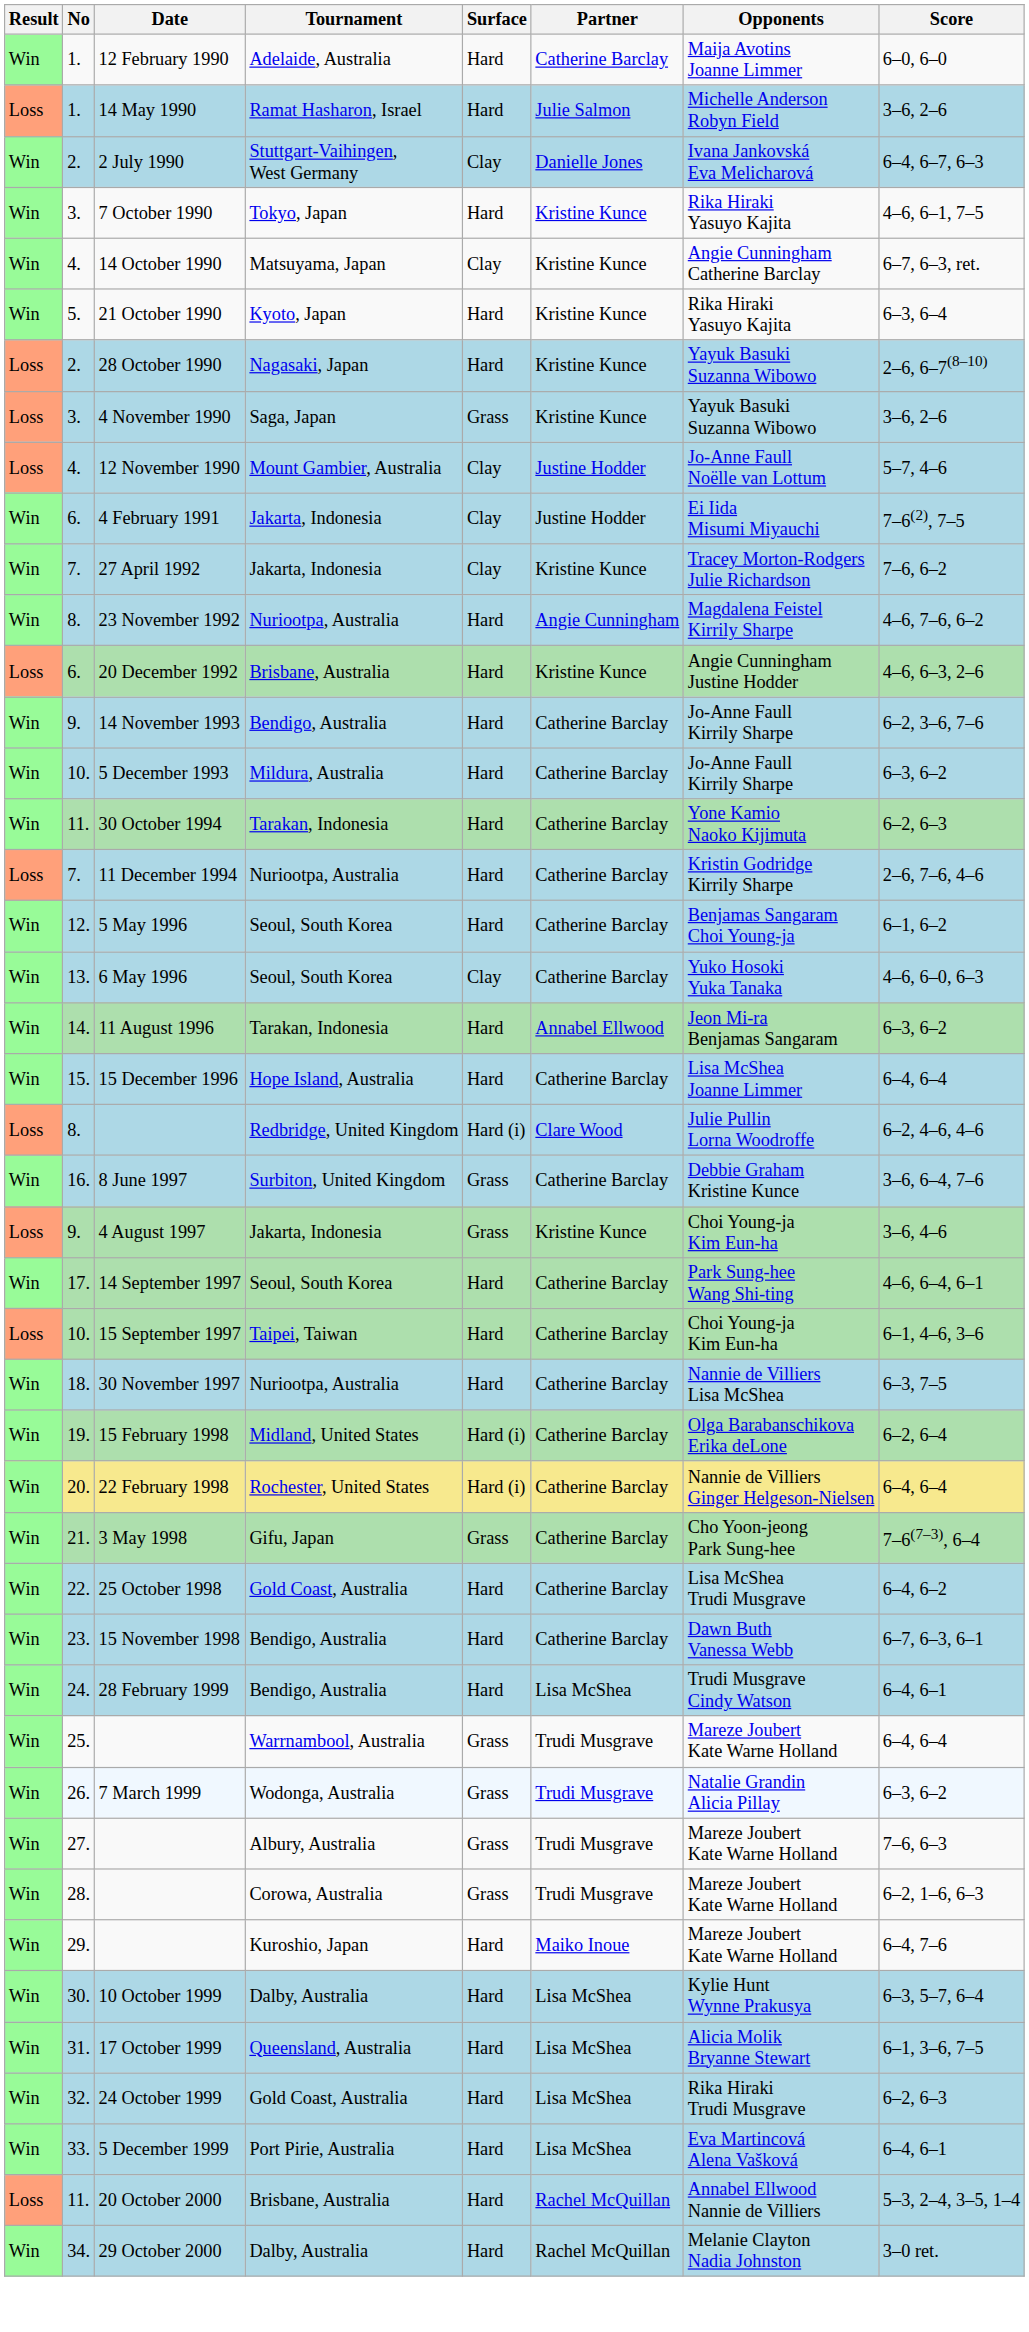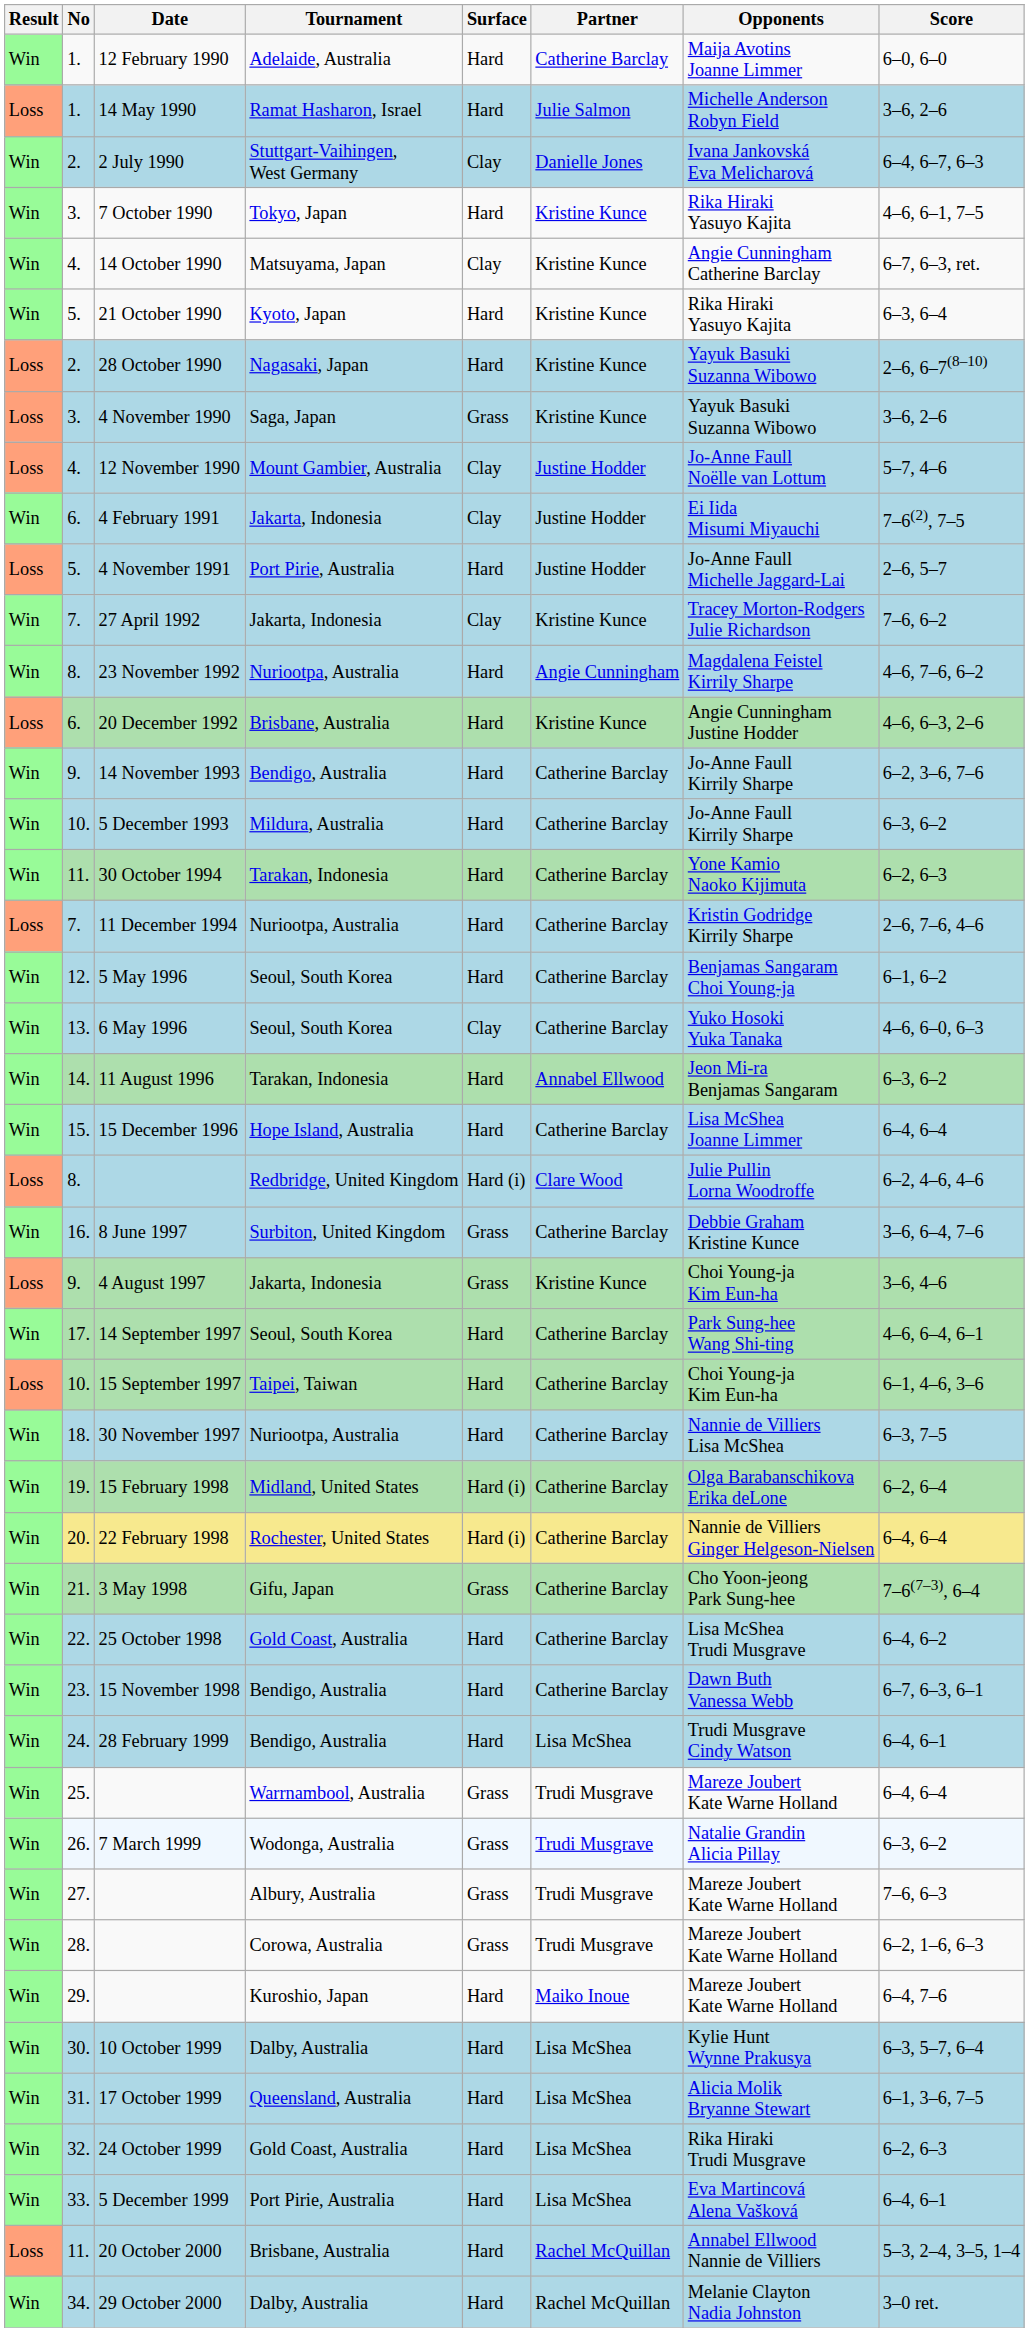+ row: Loss | 5. | 4 November 1991 | Port Pirie, Australia | Hard | Justine Hodder | Jo-Anne Faull Michelle Jaggard-Lai | 2–6, 5–7
